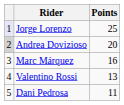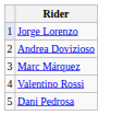- column: Points | 25 | 20 | 16 | 13 | 11
Andrea Dovizioso | column 1: lightgrey background -> no background
